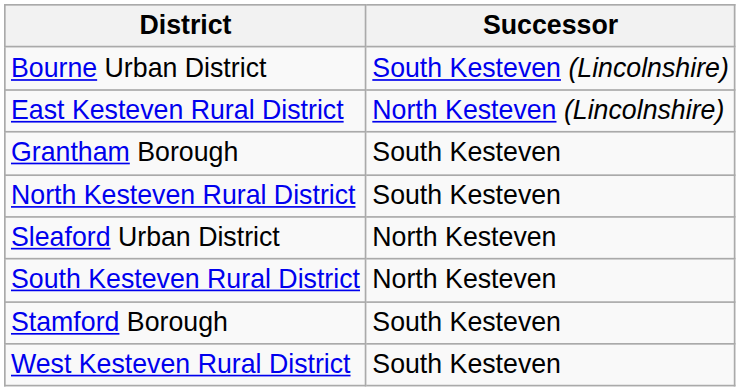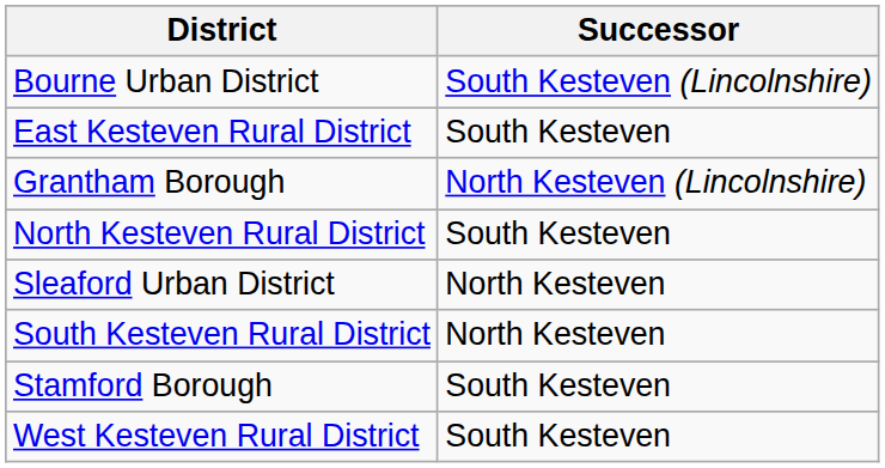East Kesteven Rural District | Successor: North Kesteven (Lincolnshire) -> South Kesteven
Grantham Borough | Successor: South Kesteven -> North Kesteven (Lincolnshire)
